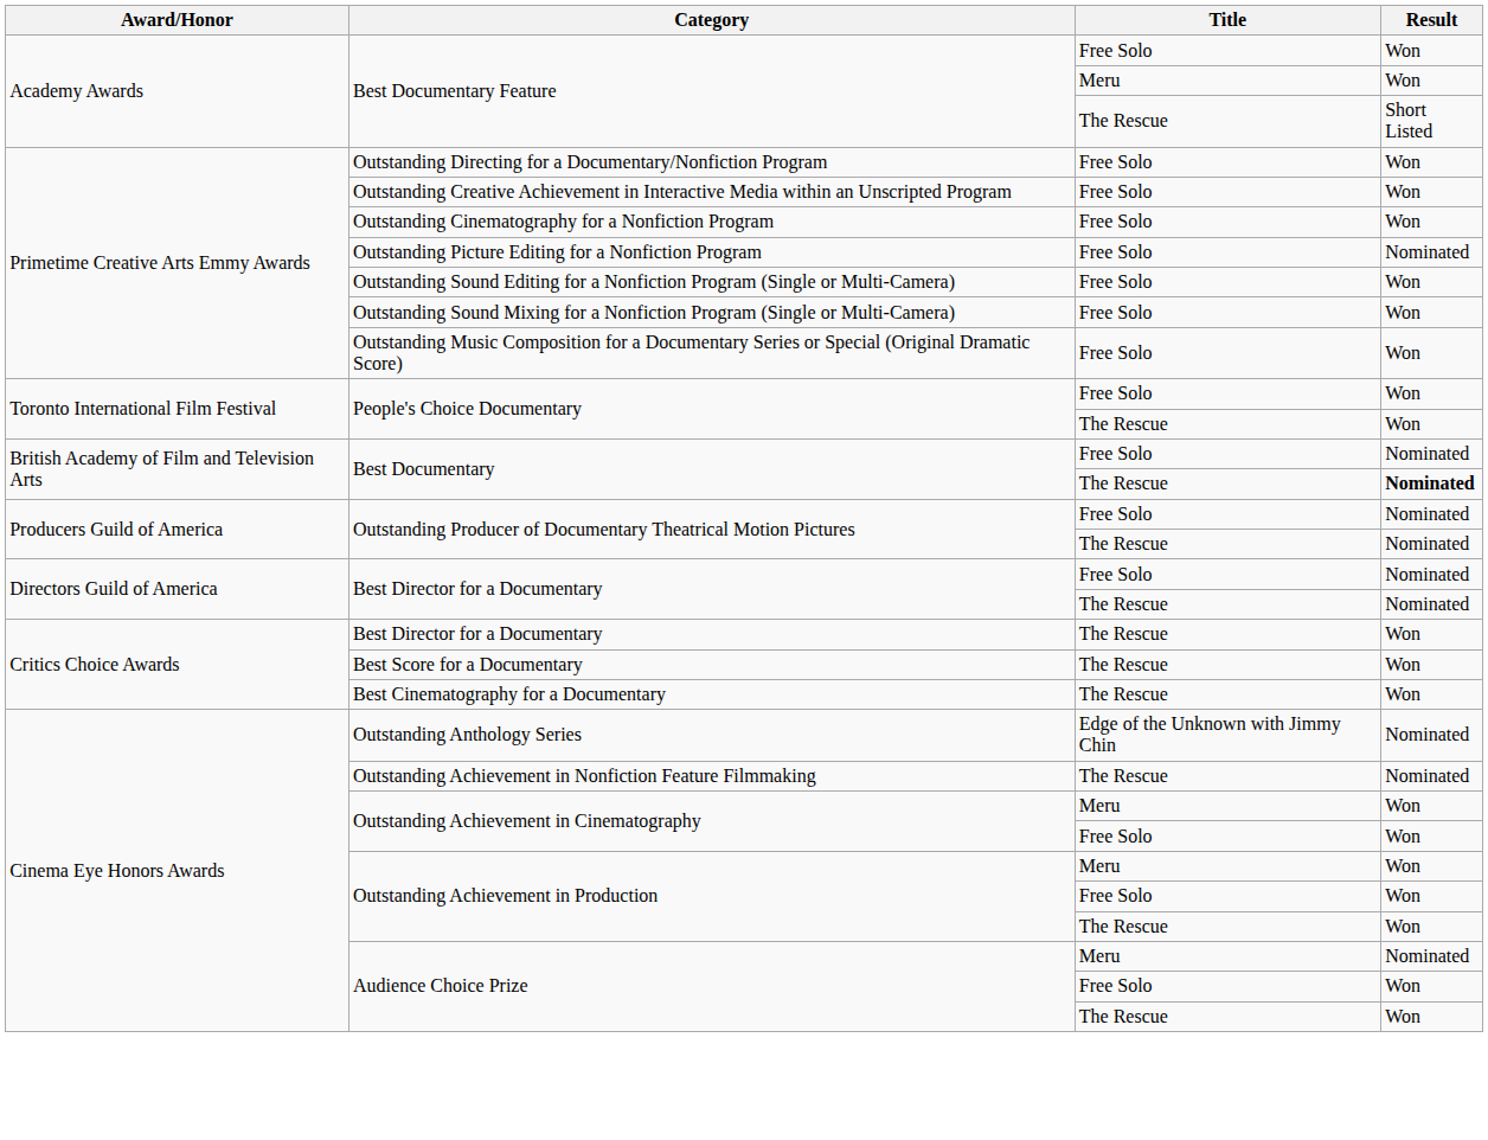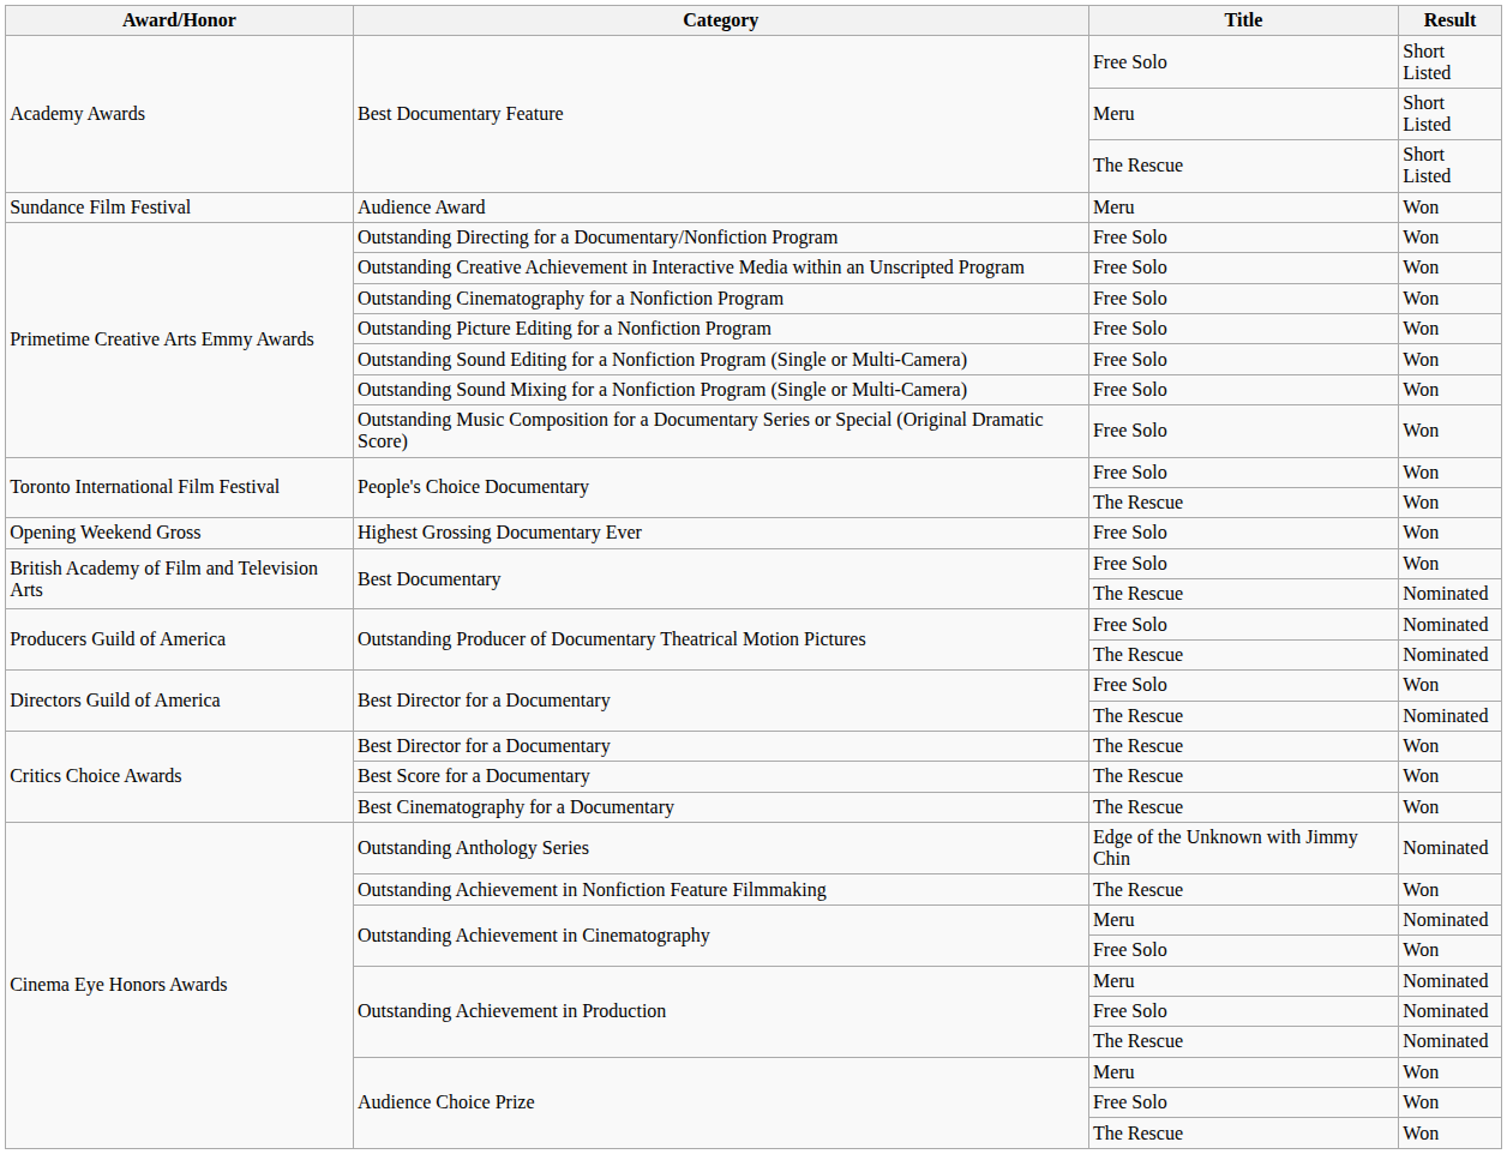Best Documentary Feature / Free Solo | Result: Won -> Short Listed
Best Documentary Feature / Meru | Result: Won -> Short Listed
+ row: Sundance Film Festival | Audience Award | Meru | Won
Outstanding Picture Editing for a Nonfiction Program | Result: Nominated -> Won
+ row: Opening Weekend Gross | Highest Grossing Documentary Ever | Free Solo | Won
Best Documentary / Free Solo | Result: Nominated -> Won
Best Documentary / The Rescue | Result: bold -> normal
Best Director for a Documentary / Free Solo | Result: Nominated -> Won
Outstanding Achievement in Nonfiction Feature Filmmaking | Result: Nominated -> Won
Outstanding Achievement in Cinematography / Meru | Result: Won -> Nominated
Outstanding Achievement in Production / Meru | Result: Won -> Nominated
Outstanding Achievement in Production / Free Solo | Result: Won -> Nominated
Outstanding Achievement in Production / The Rescue | Result: Won -> Nominated
Audience Choice Prize / Meru | Result: Nominated -> Won
